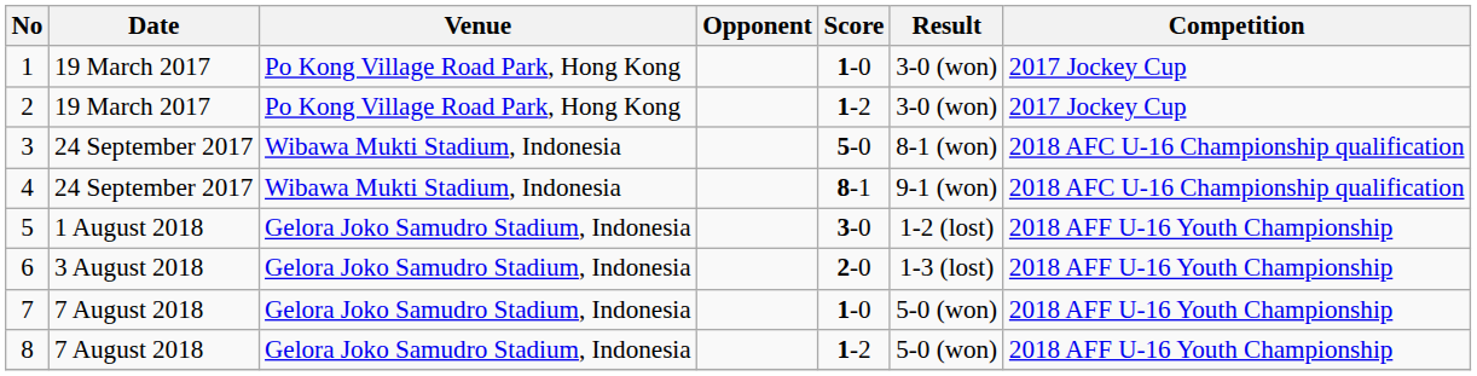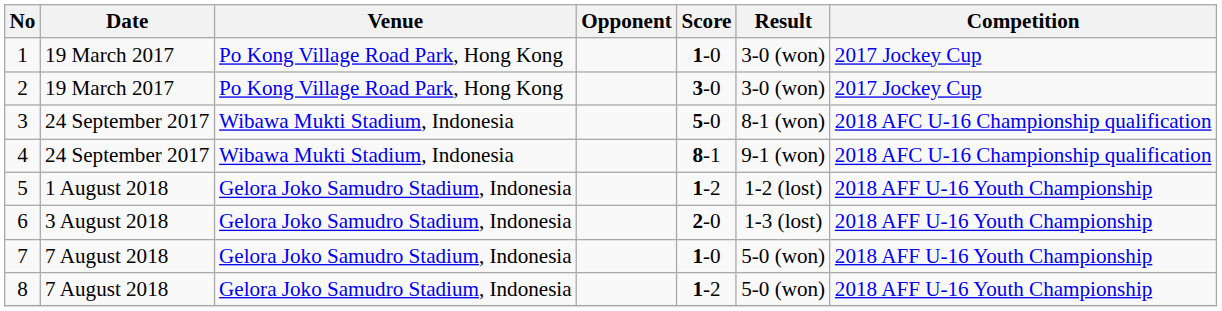2 | Score: 1-2 -> 3-0
5 | Score: 3-0 -> 1-2
